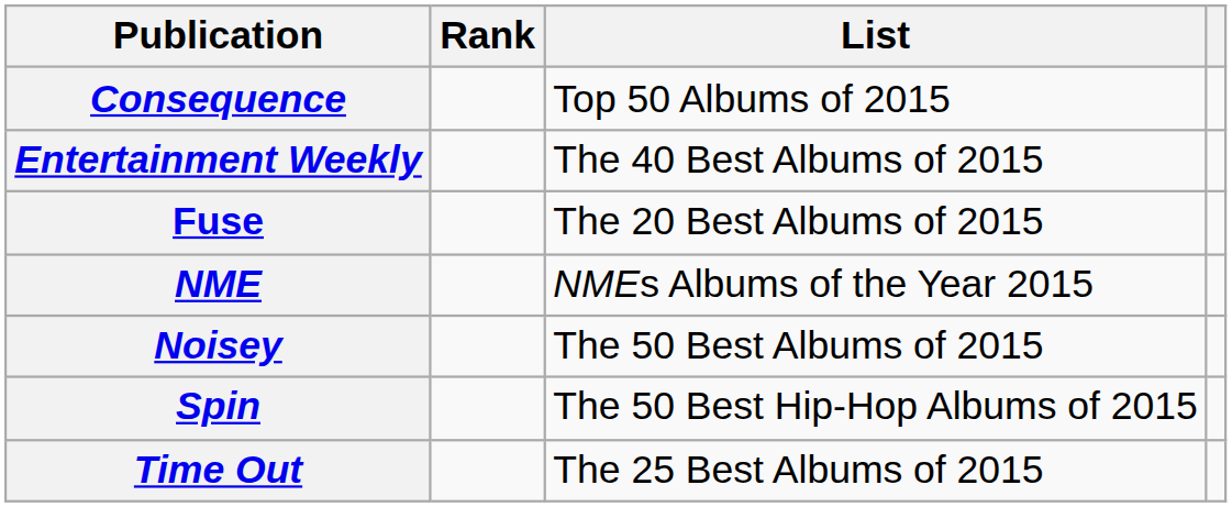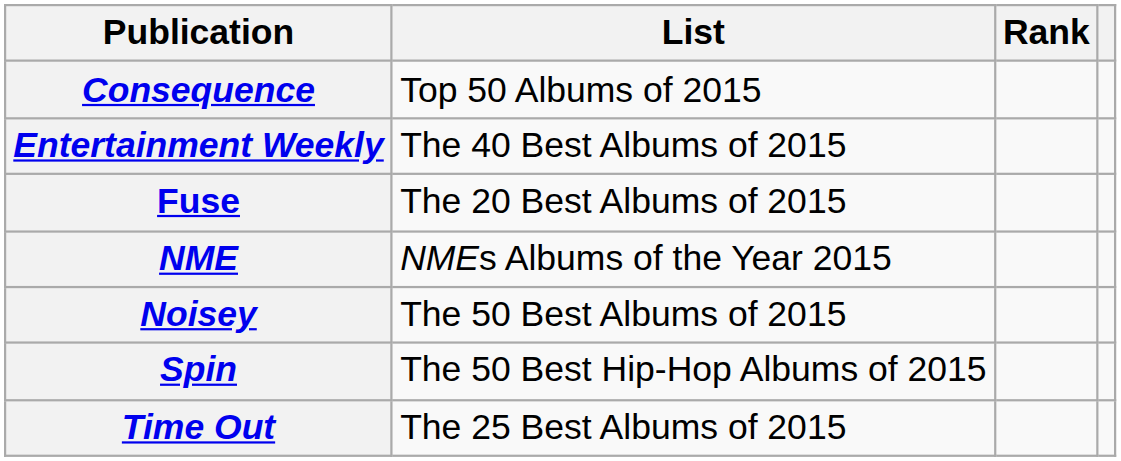columns swapped: List <-> Rank
